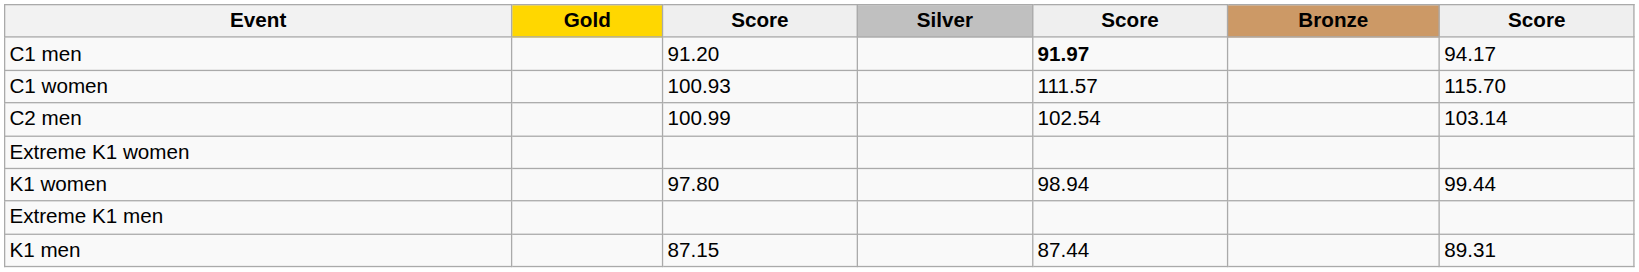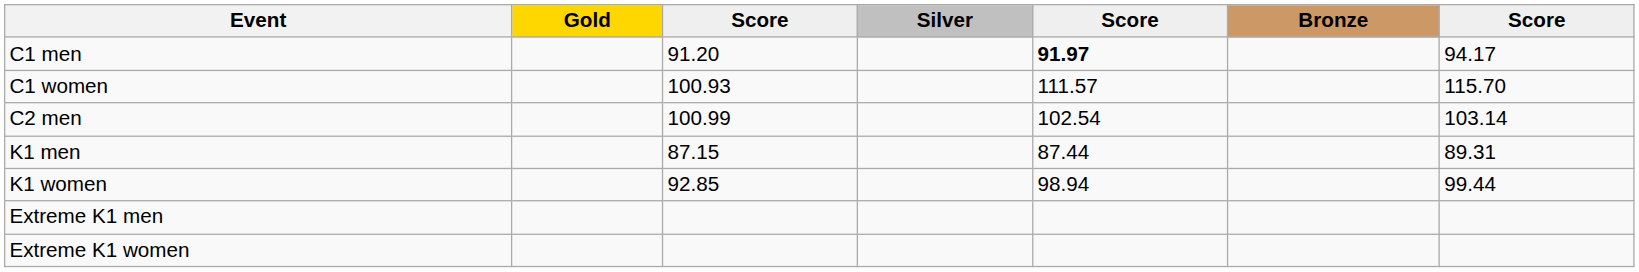rows swapped: K1 men <-> Extreme K1 women
K1 women | column 3: 97.80 -> 92.85
